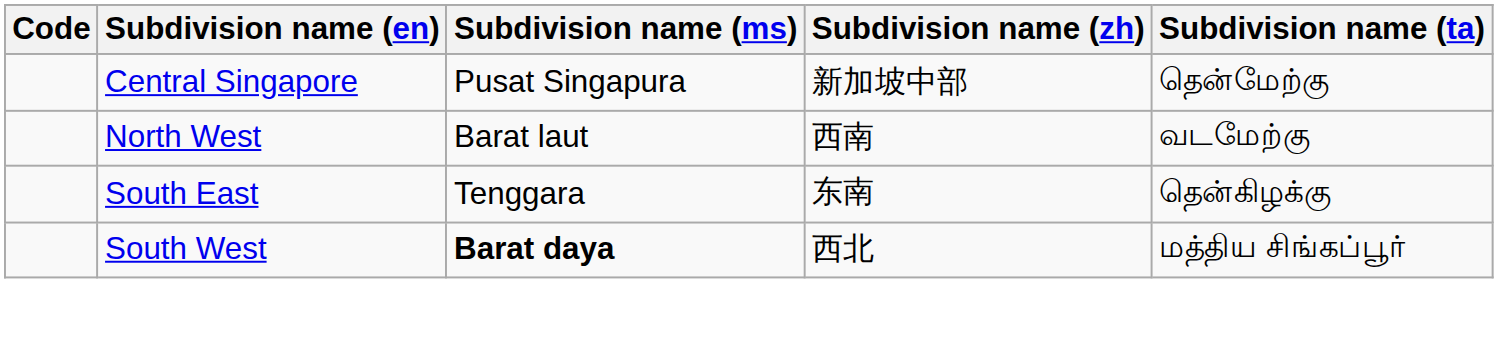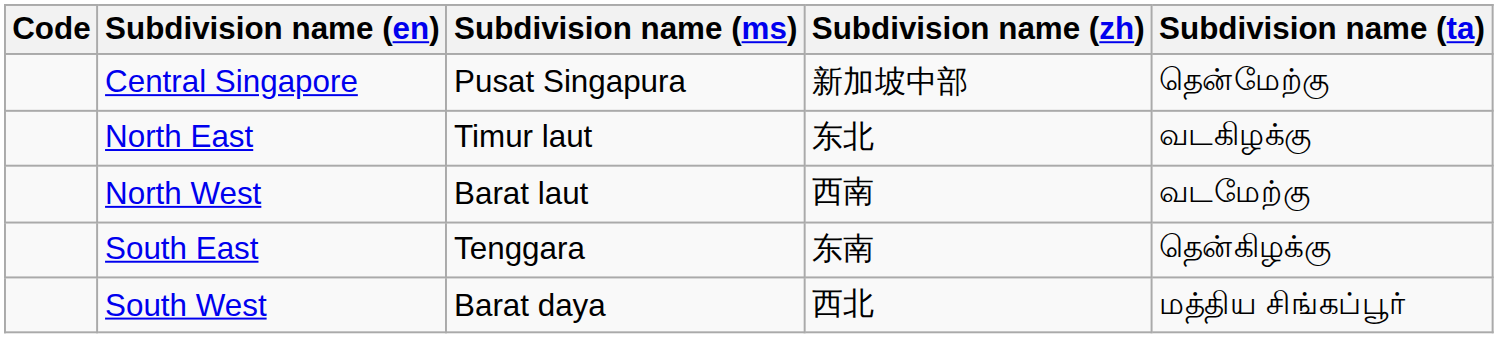+ row: North East | Timur laut | 东北 | வடகிழக்கு
South West | Subdivision name (ms): bold -> normal
